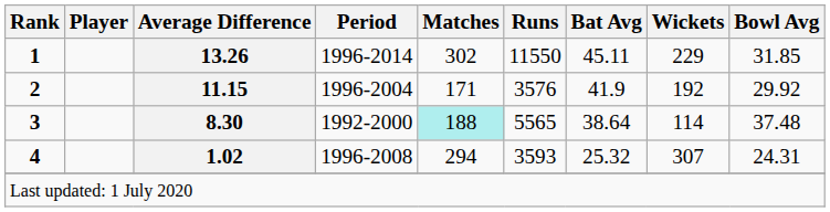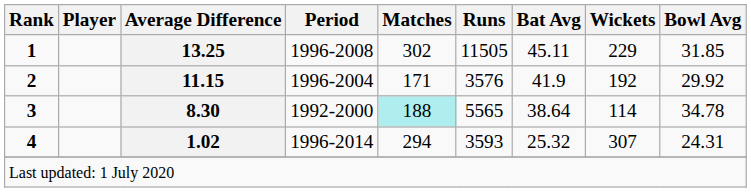1 | Average Difference: 13.26 -> 13.25
1 | Period: 1996-2014 -> 1996-2008
1 | Runs: 11550 -> 11505
3 | Bowl Avg: 37.48 -> 34.78
4 | Period: 1996-2008 -> 1996-2014
